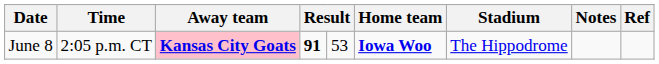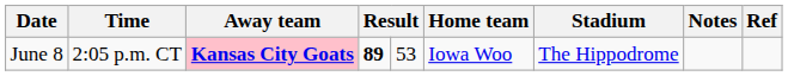June 8 | column 4: 91 -> 89
June 8 | Home team: bold -> normal
